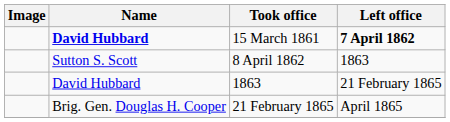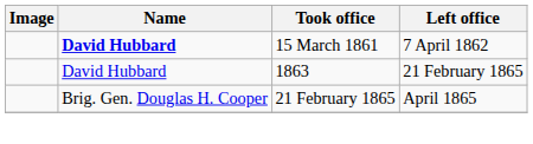15 March 1861 | Left office: bold -> normal
- row: Sutton S. Scott | 8 April 1862 | 1863
